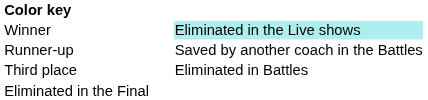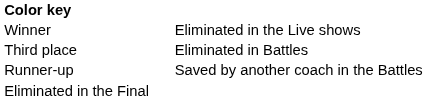Winner | column 3: paleturquoise background -> no background
rows swapped: Runner-up <-> Third place
